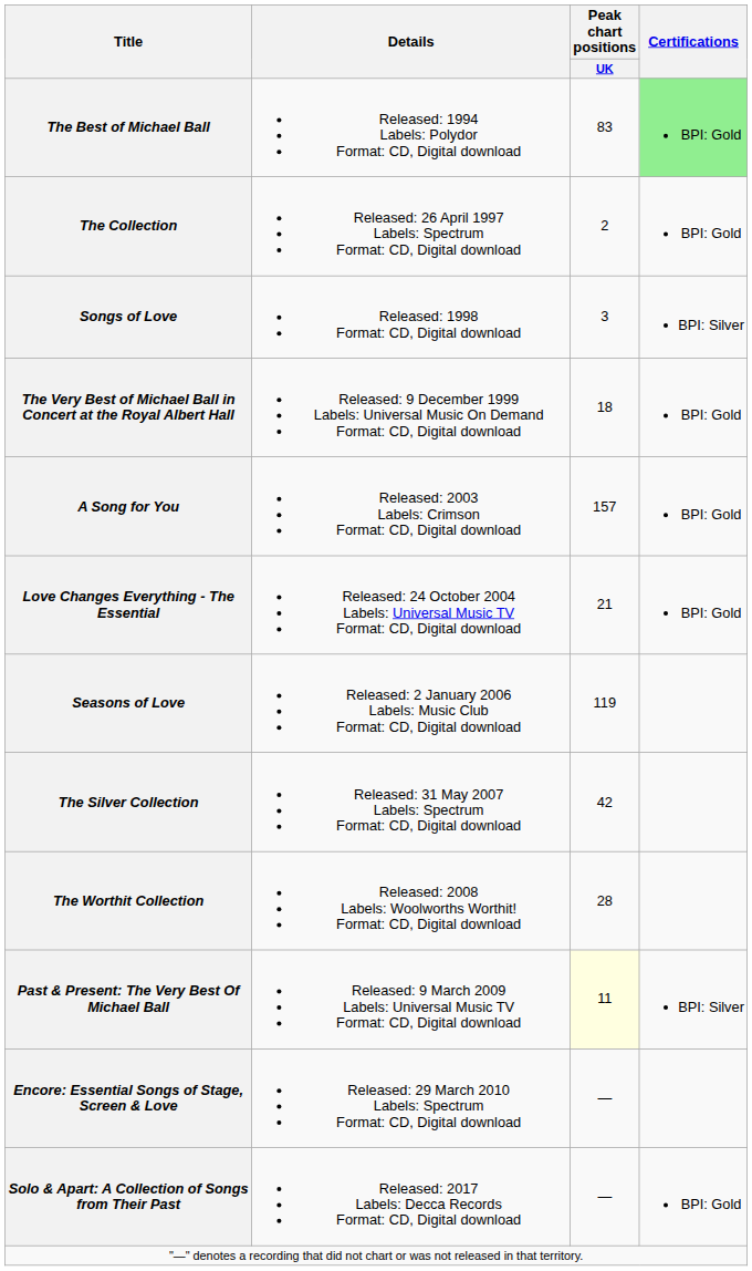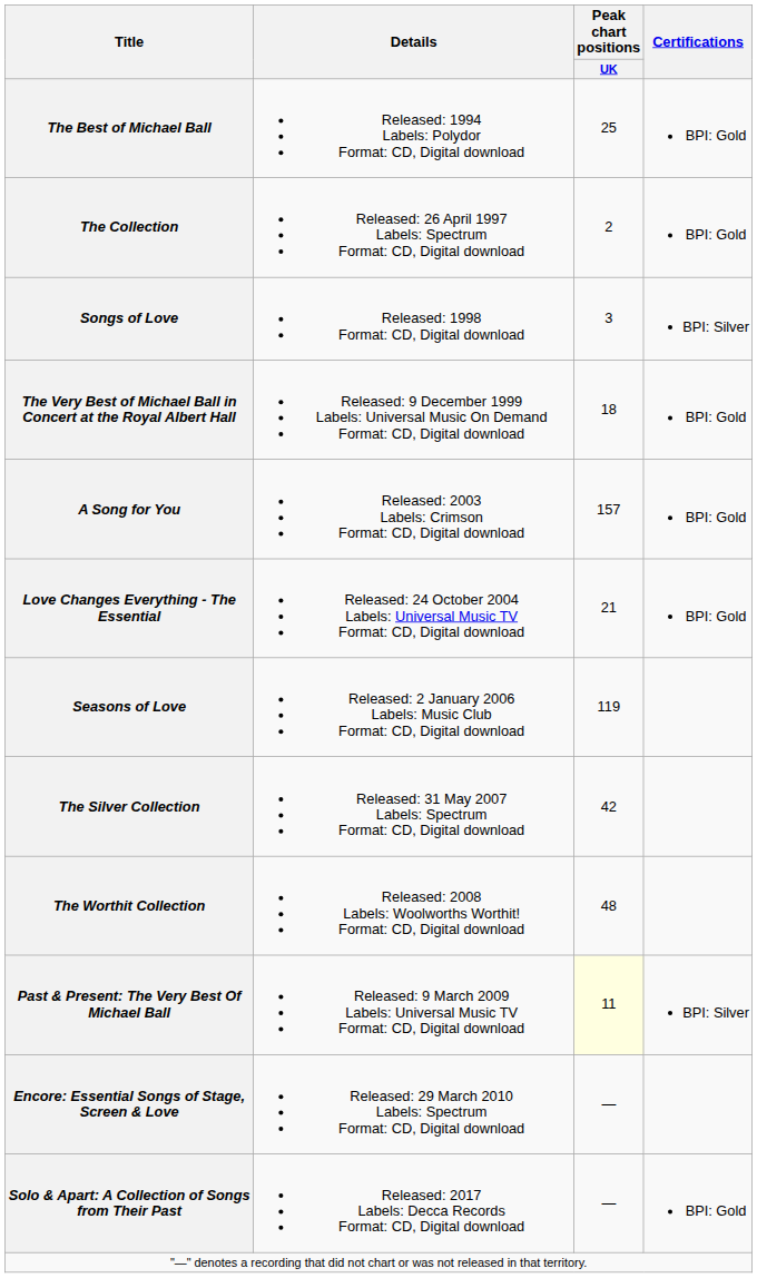The Best of Michael Ball | Peak chart positions / UK: 83 -> 25
The Best of Michael Ball | Certifications: lightgreen background -> no background
The Worthit Collection | Peak chart positions / UK: 28 -> 48
